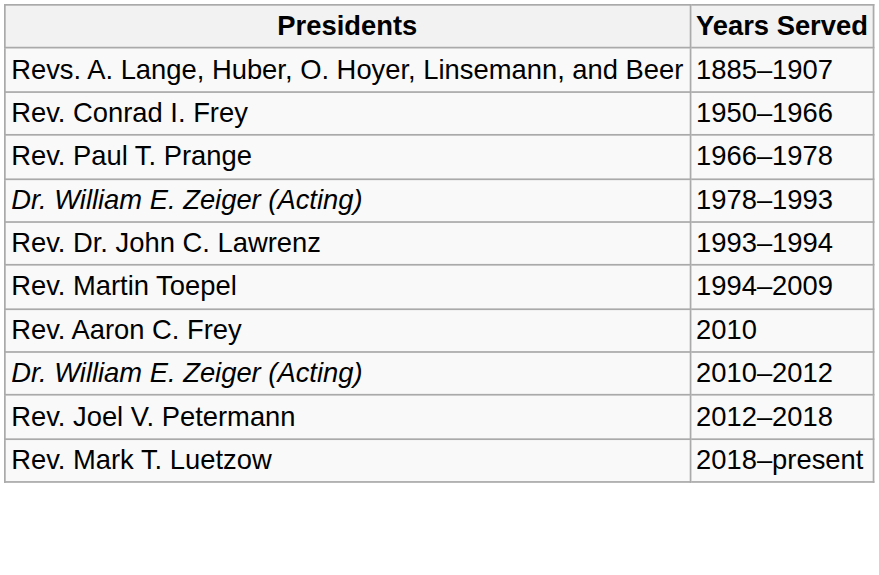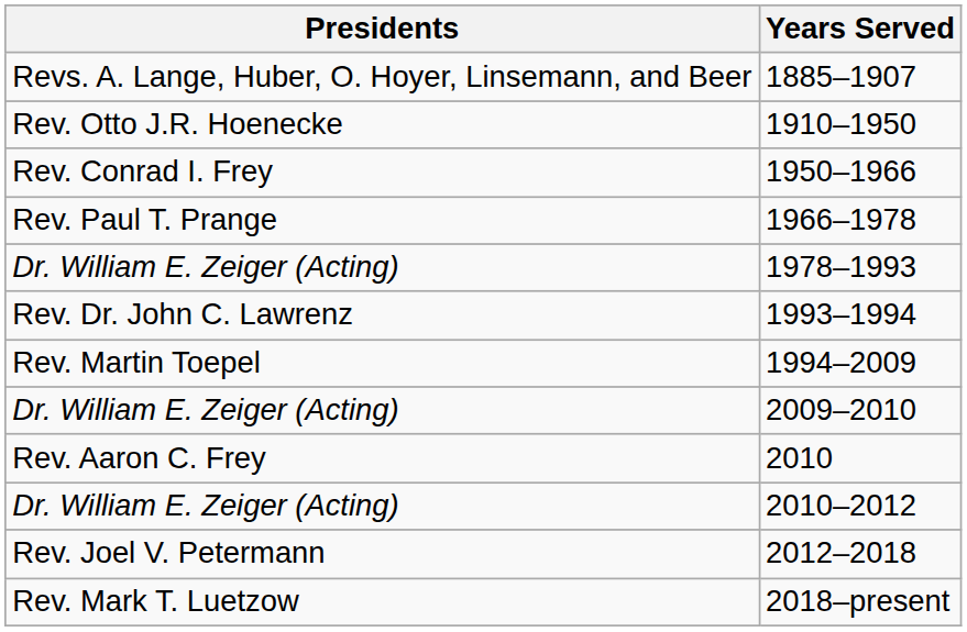+ row: Rev. Otto J.R. Hoenecke | 1910–1950
+ row: Dr. William E. Zeiger (Acting) | 2009–2010
